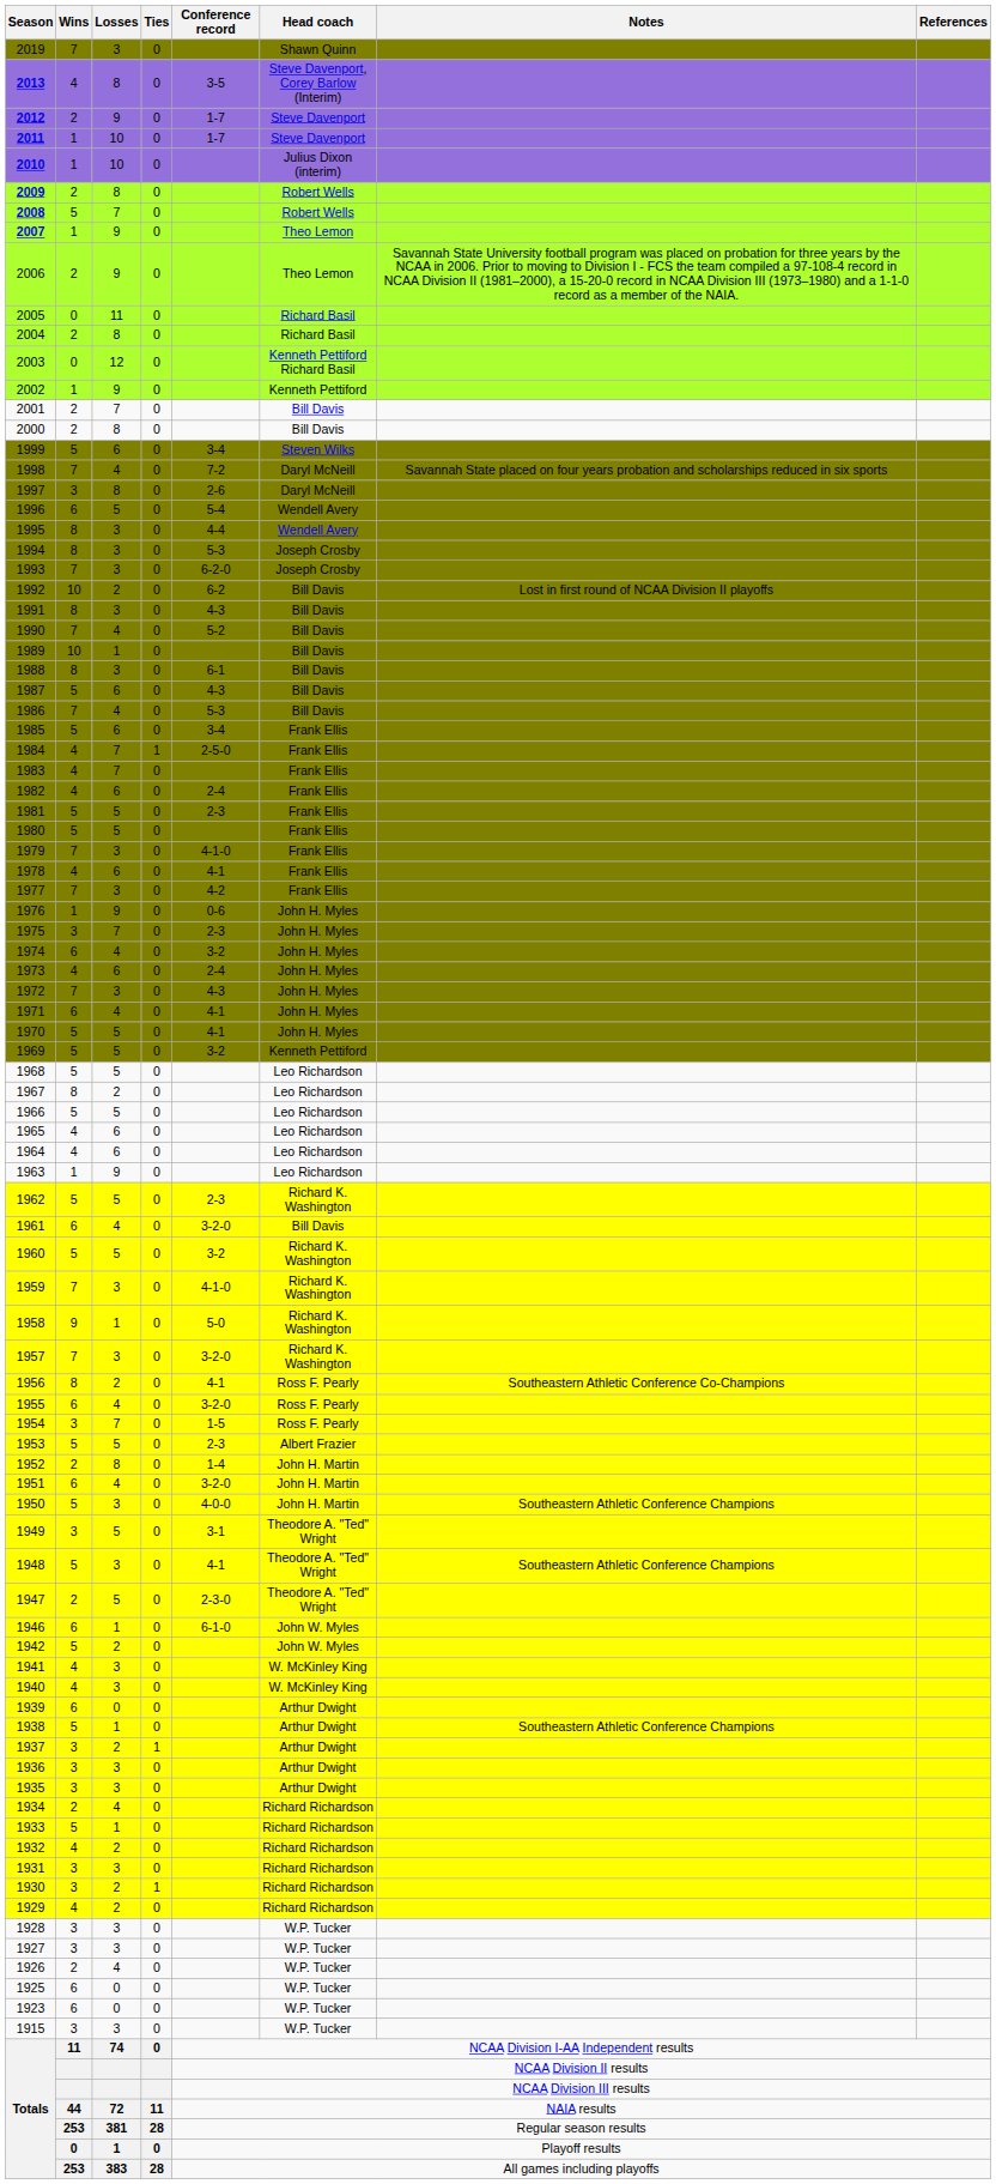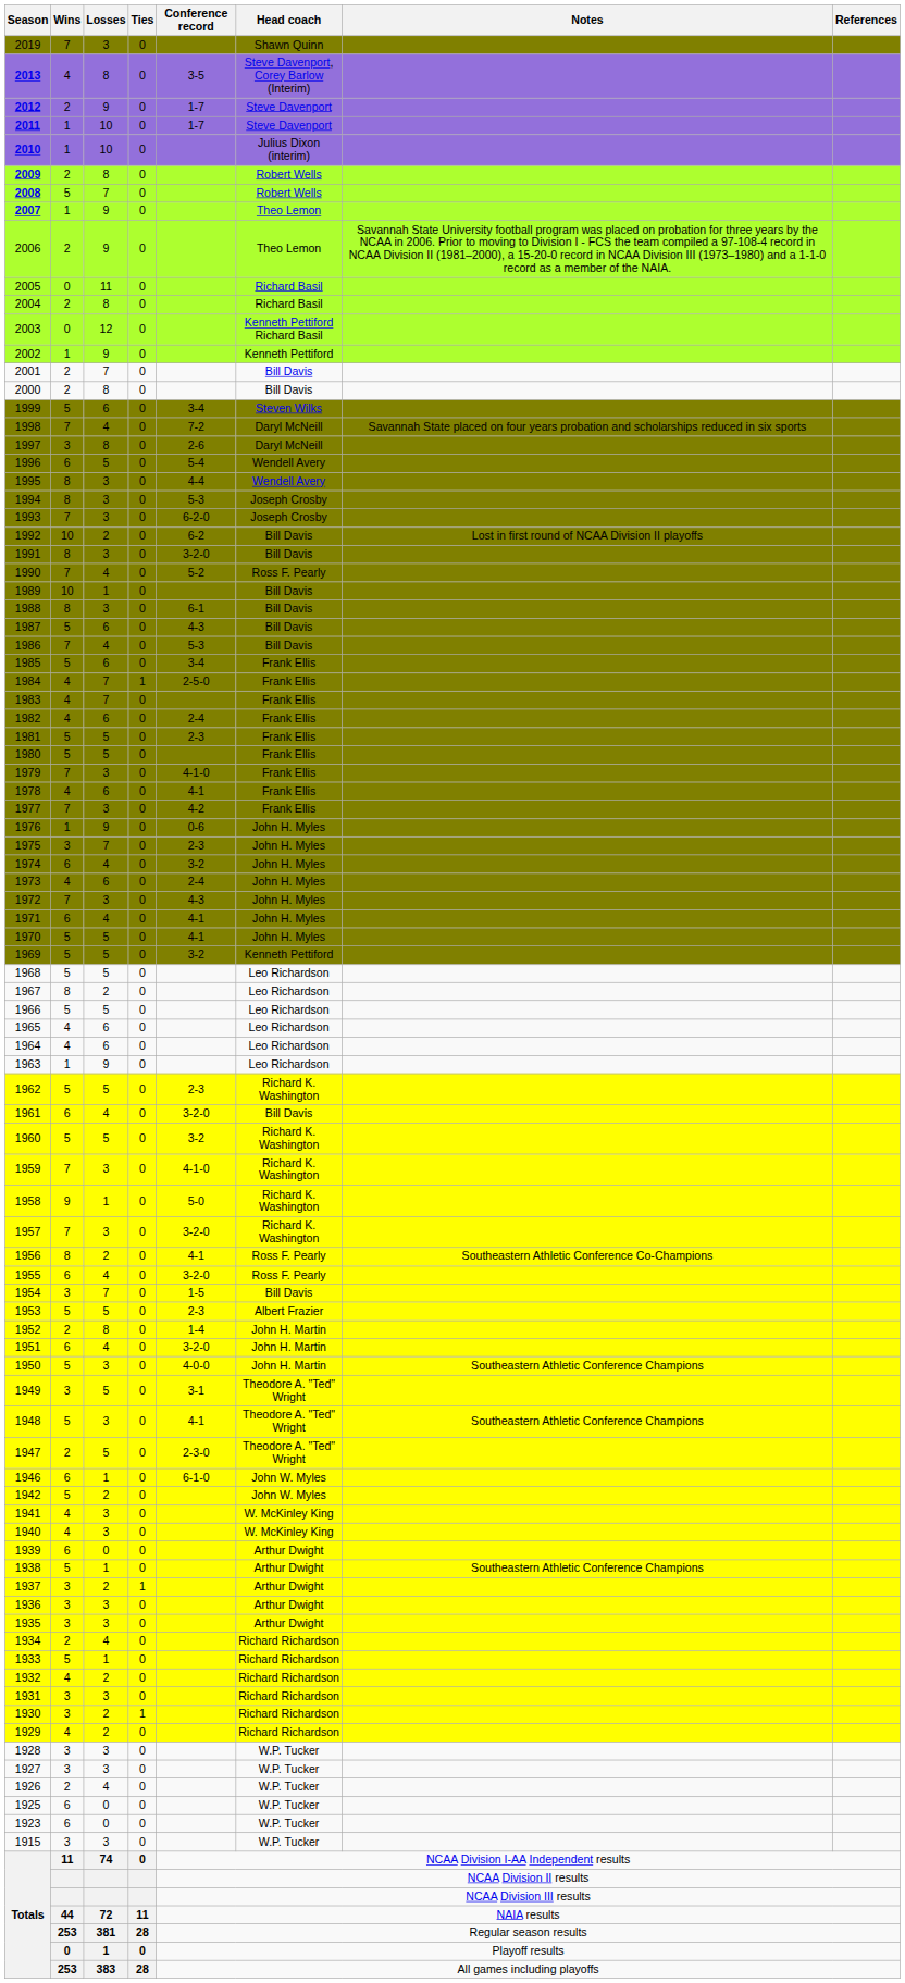1991 | Conference record: 4-3 -> 3-2-0
1990 | Head coach: Bill Davis -> Ross F. Pearly
1954 | Head coach: Ross F. Pearly -> Bill Davis
